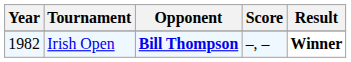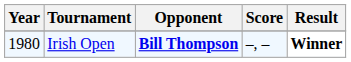Irish Open | Year: 1982 -> 1980
